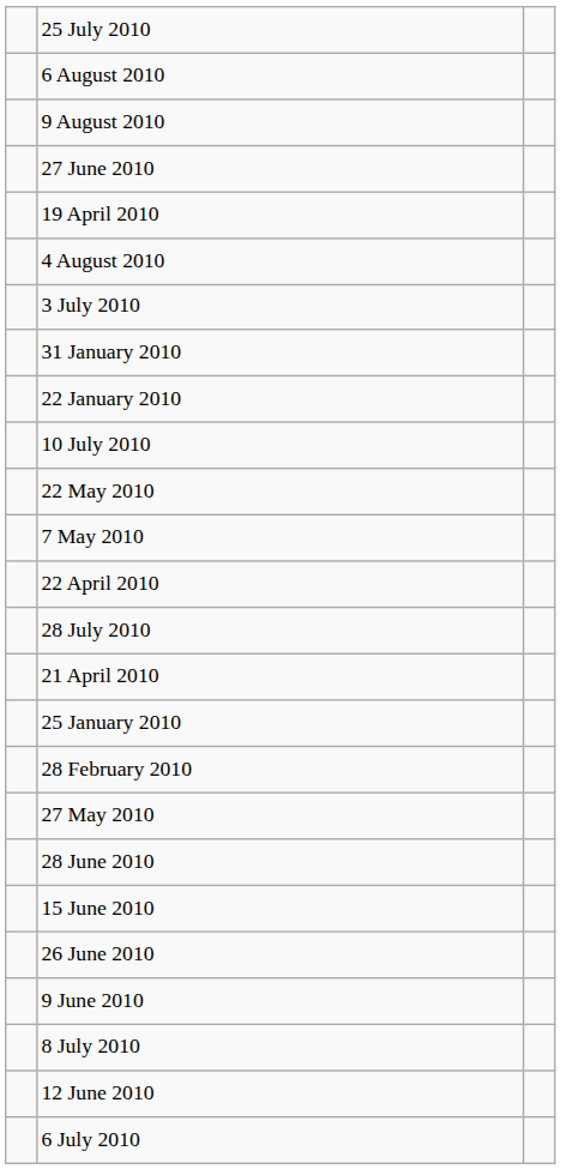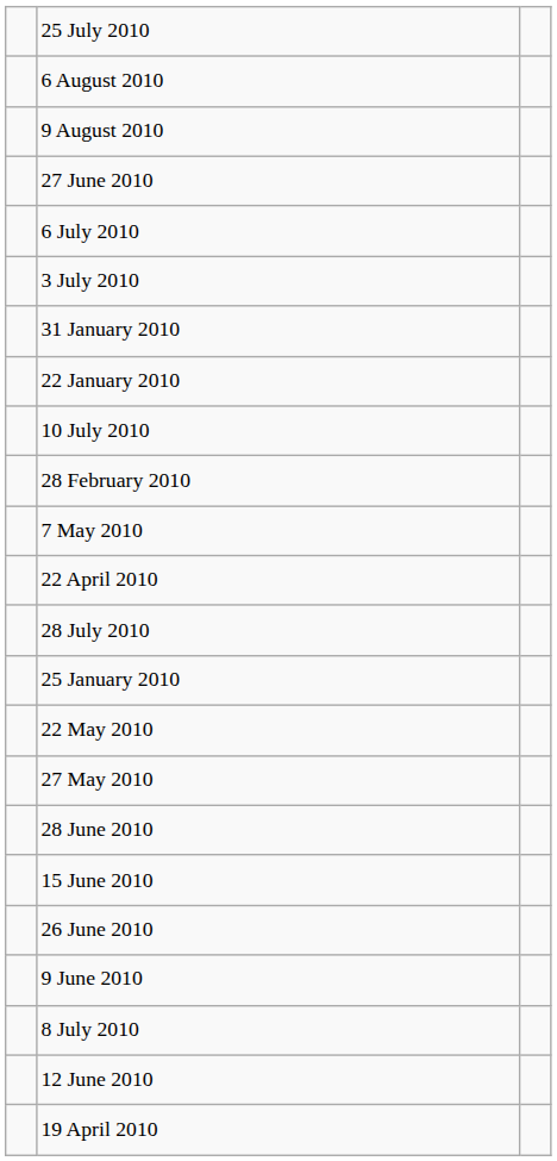rows swapped: 19 April 2010 <-> 6 July 2010
- row: 4 August 2010
rows swapped: 28 February 2010 <-> 22 May 2010
- row: 21 April 2010
